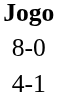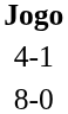rows swapped: 8-0 <-> 4-1
